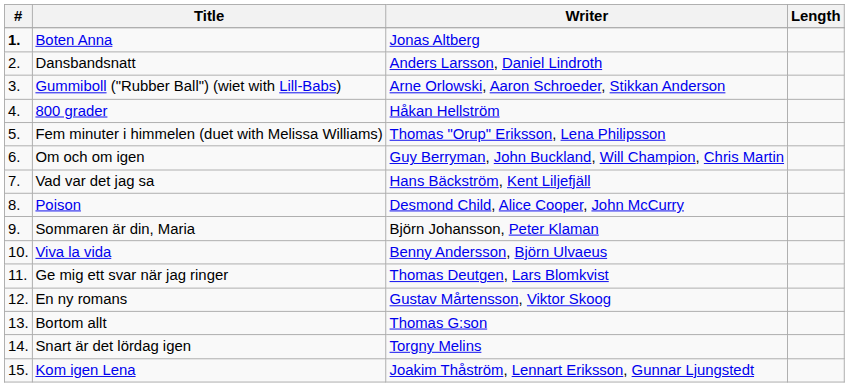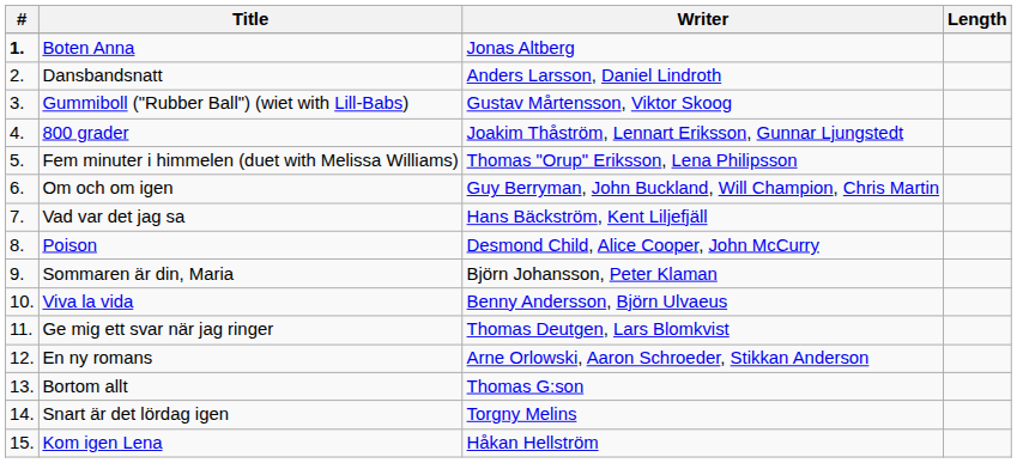Gummiboll ("Rubber Ball") (wiet with Lill-Babs) | Writer: Arne Orlowski, Aaron Schroeder, Stikkan Anderson -> Gustav Mårtensson, Viktor Skoog
800 grader | Writer: Håkan Hellström -> Joakim Thåström, Lennart Eriksson, Gunnar Ljungstedt
En ny romans | Writer: Gustav Mårtensson, Viktor Skoog -> Arne Orlowski, Aaron Schroeder, Stikkan Anderson
Kom igen Lena | Writer: Joakim Thåström, Lennart Eriksson, Gunnar Ljungstedt -> Håkan Hellström
